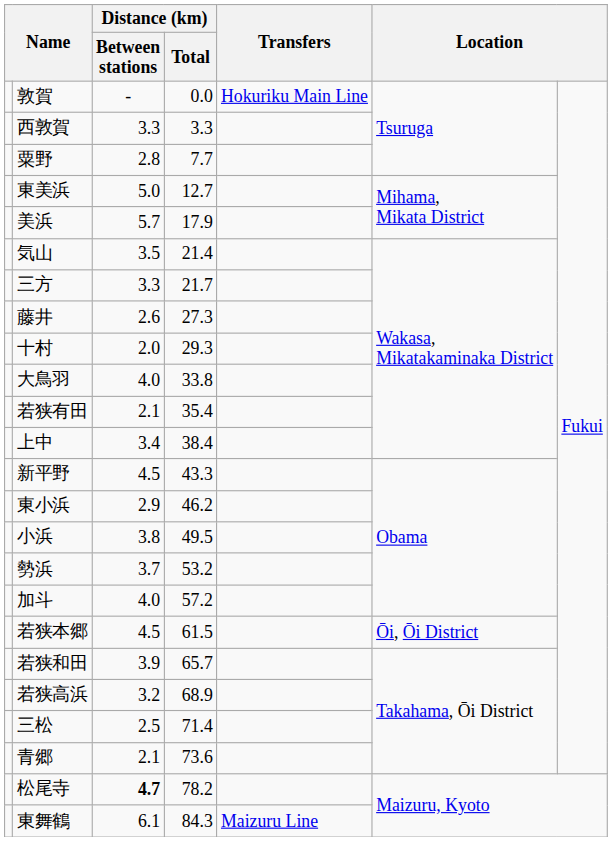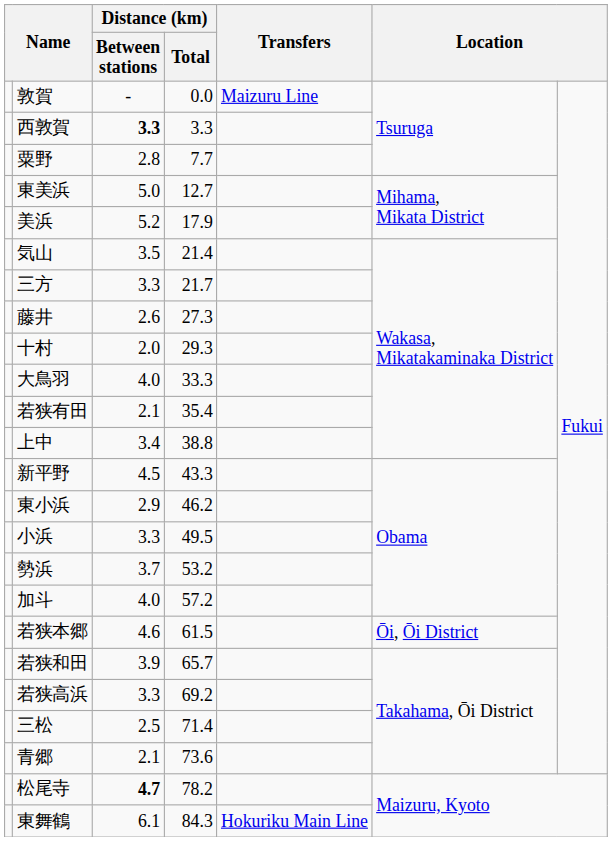敦賀 | Transfers: Hokuriku Main Line -> Maizuru Line
西敦賀 | Distance (km) / Between stations: normal -> bold
美浜 | Distance (km) / Between stations: 5.7 -> 5.2
大鳥羽 | Distance (km) / Total: 33.8 -> 33.3
上中 | Distance (km) / Total: 38.4 -> 38.8
小浜 | Distance (km) / Between stations: 3.8 -> 3.3
若狭本郷 | Distance (km) / Between stations: 4.5 -> 4.6
若狭高浜 | Distance (km) / Between stations: 3.2 -> 3.3
若狭高浜 | Distance (km) / Total: 68.9 -> 69.2
東舞鶴 | Transfers: Maizuru Line -> Hokuriku Main Line
